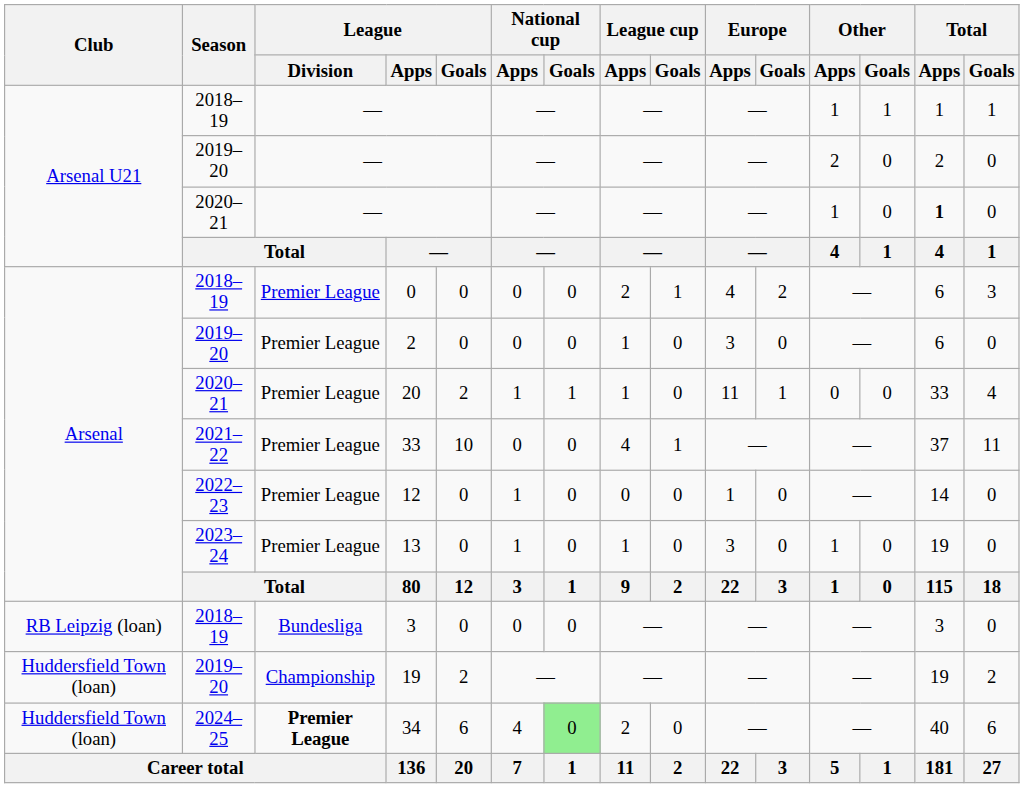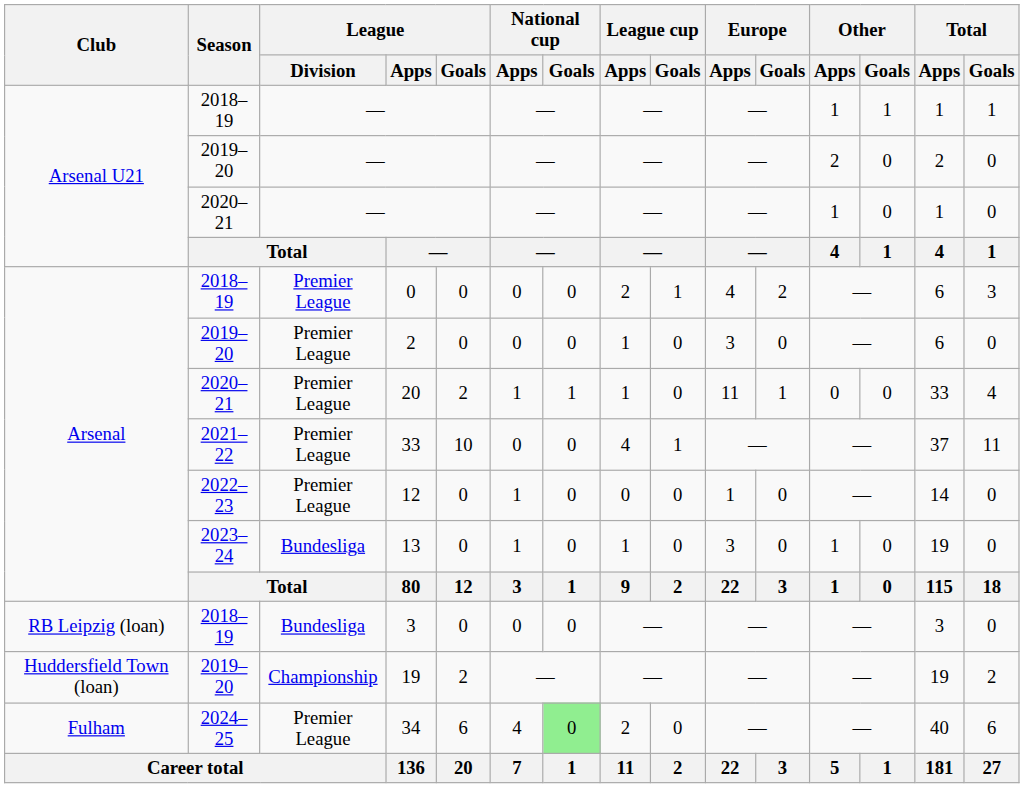2020–21 / — | Total / Apps: bold -> normal
13 | League / Division: Premier League -> Bundesliga
34 | Club: Huddersfield Town (loan) -> Fulham
34 | League / Division: bold -> normal
